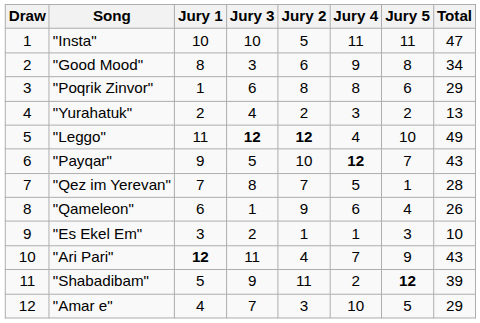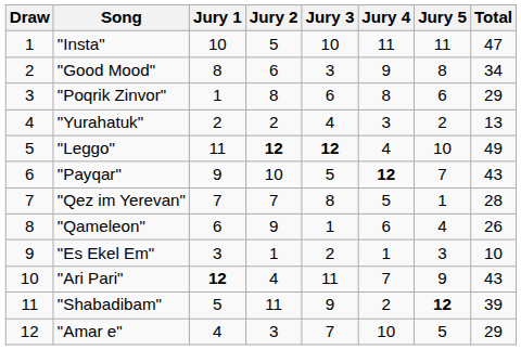columns swapped: Jury 2 <-> Jury 3
